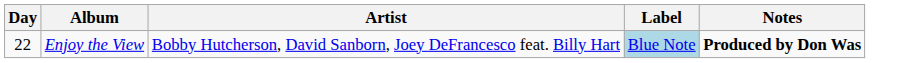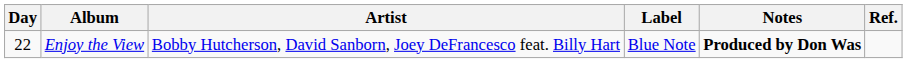+ column: Ref.
Enjoy the View | Label: lightblue background -> no background
